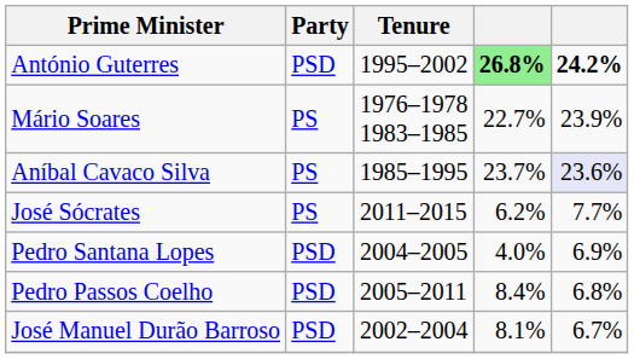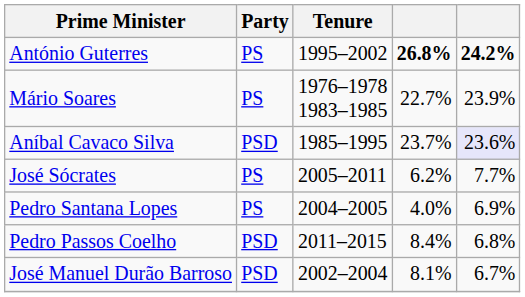António Guterres | Party: PSD -> PS
António Guterres | column 4: lightgreen background -> no background
Aníbal Cavaco Silva | Party: PS -> PSD
José Sócrates | Tenure: 2011–2015 -> 2005–2011
Pedro Santana Lopes | Party: PSD -> PS
Pedro Passos Coelho | Tenure: 2005–2011 -> 2011–2015
